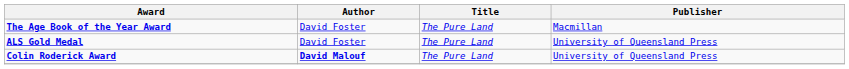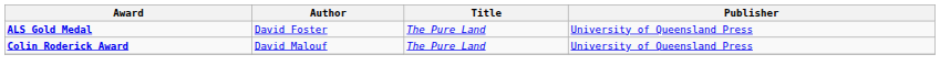- row: The Age Book of the Year Award | David Foster | The Pure Land | Macmillan
Colin Roderick Award | Author: bold -> normal
